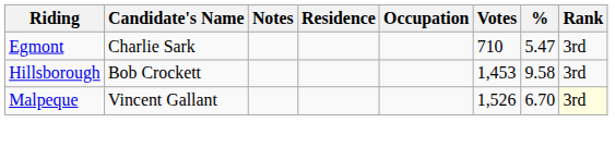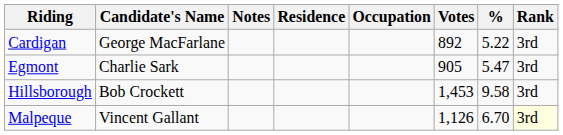+ row: Cardigan | George MacFarlane | 892 | 5.22 | 3rd
Egmont | Votes: 710 -> 905
Malpeque | Votes: 1,526 -> 1,126
